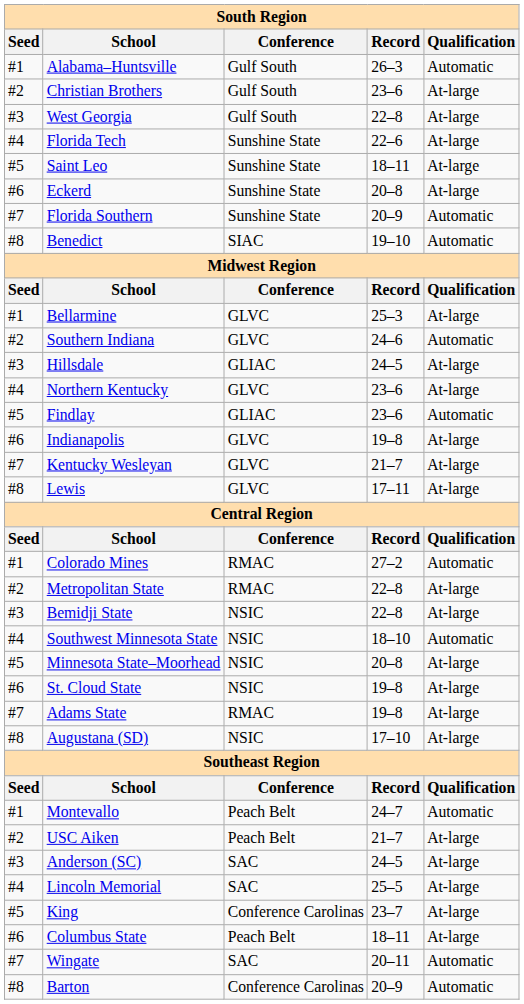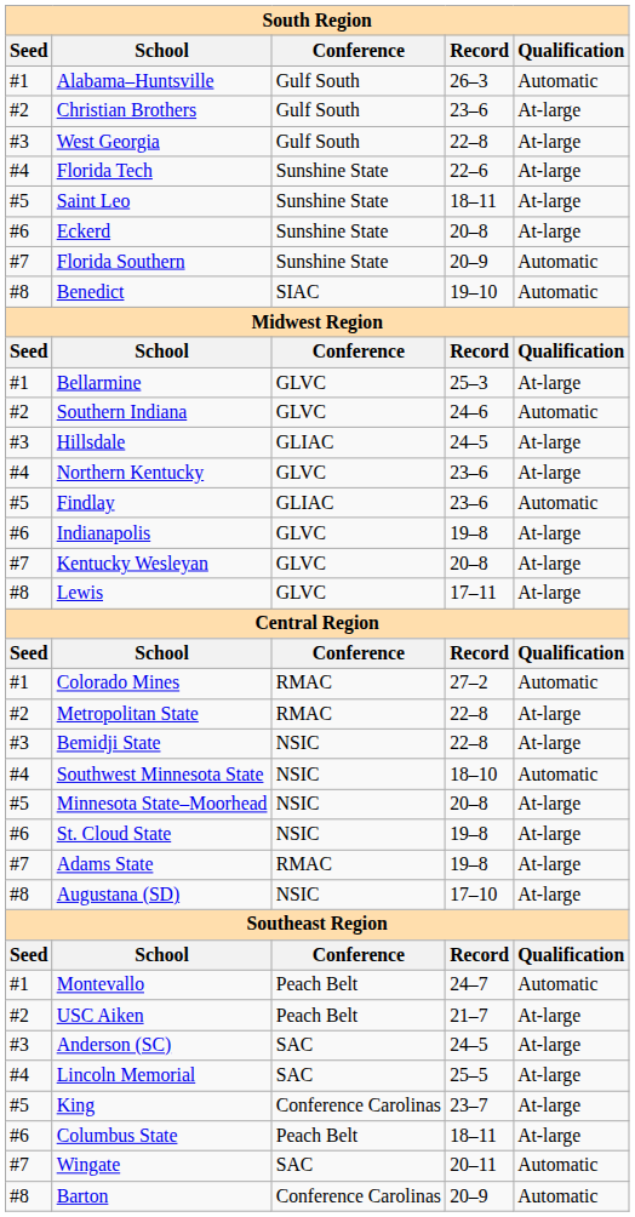Kentucky Wesleyan | Record: 21–7 -> 20–8
